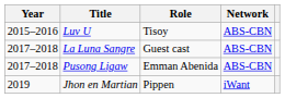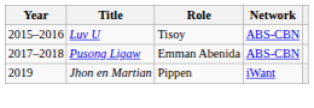- row: 2017–2018 | La Luna Sangre | Guest cast | ABS-CBN
